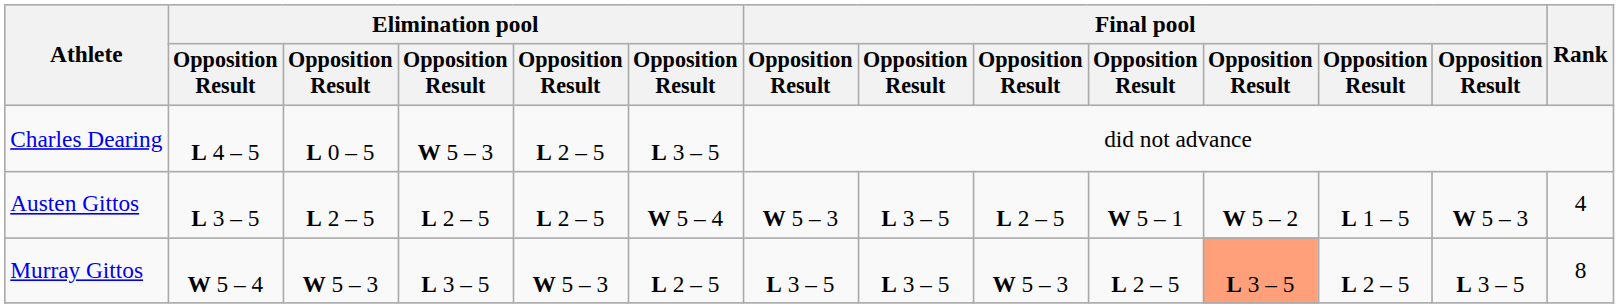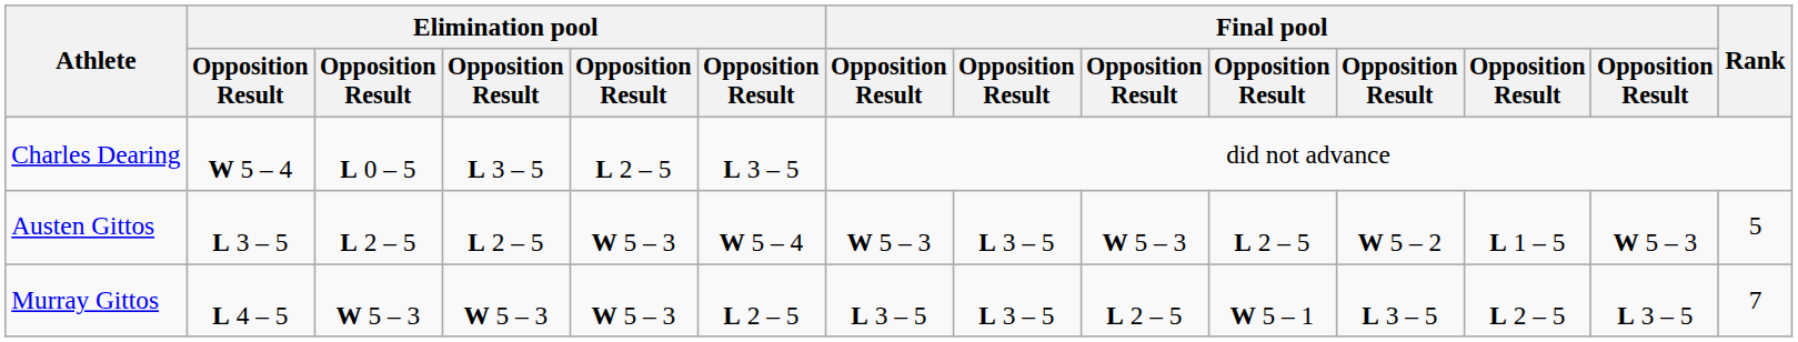Charles Dearing | column 2: L 4 – 5 -> W 5 – 4
Charles Dearing | column 4: W 5 – 3 -> L 3 – 5
Austen Gittos | column 5: L 2 – 5 -> W 5 – 3
Austen Gittos | column 9: L 2 – 5 -> W 5 – 3
Austen Gittos | column 10: W 5 – 1 -> L 2 – 5
Austen Gittos | Rank: 4 -> 5
Murray Gittos | column 2: W 5 – 4 -> L 4 – 5
Murray Gittos | column 4: L 3 – 5 -> W 5 – 3
Murray Gittos | column 9: W 5 – 3 -> L 2 – 5
Murray Gittos | column 10: L 2 – 5 -> W 5 – 1
Murray Gittos | column 11: lightsalmon background -> no background
Murray Gittos | Rank: 8 -> 7
